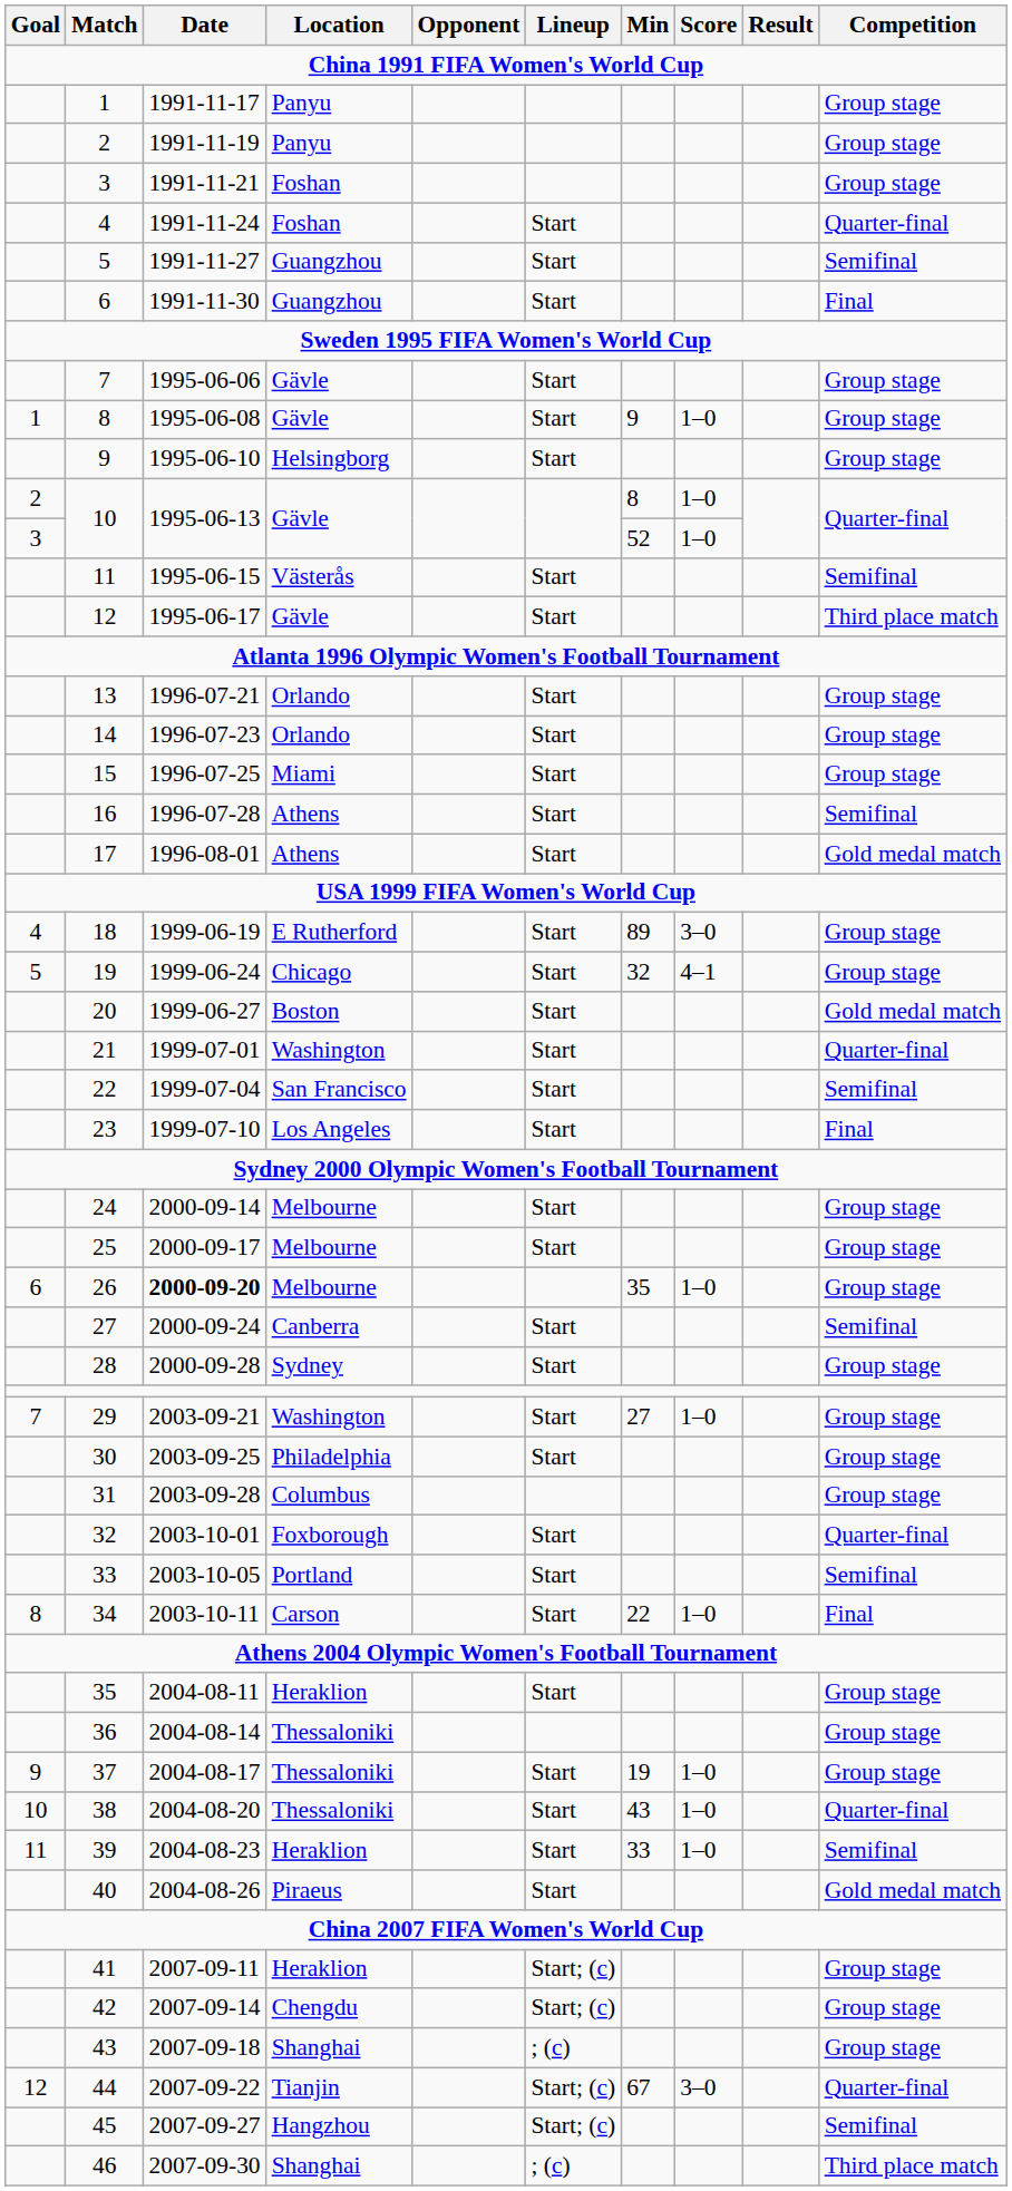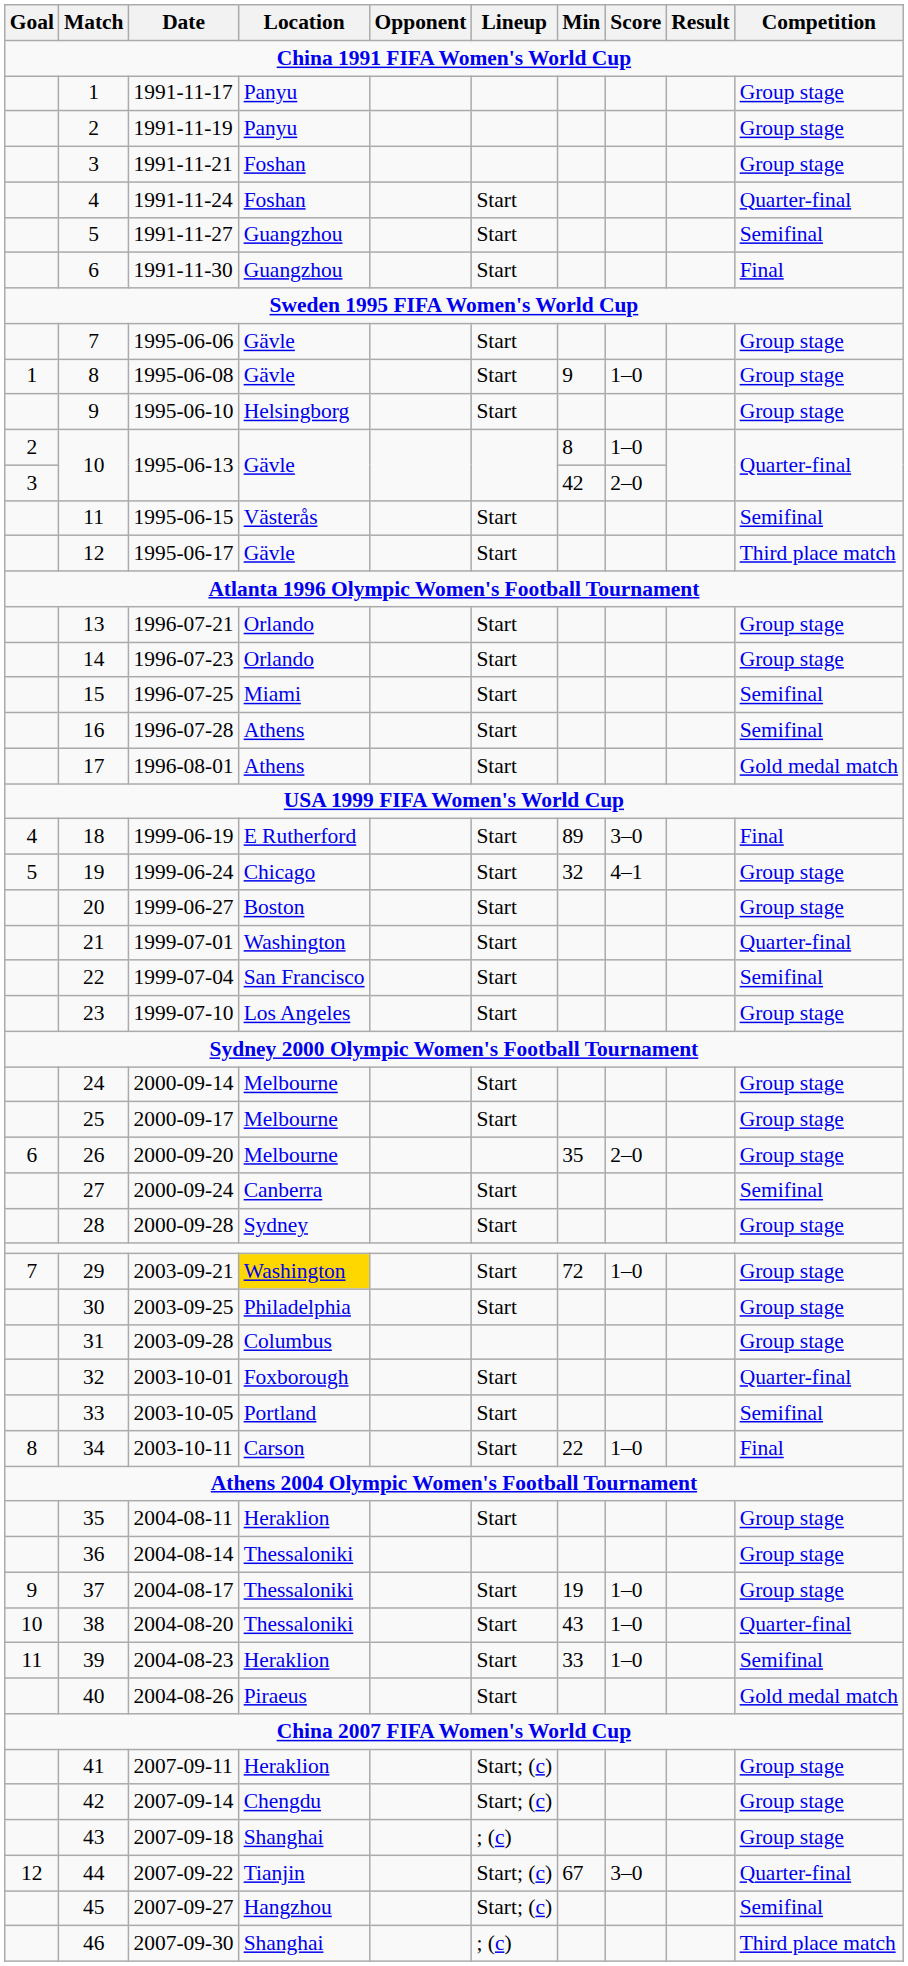3 / 10 | Min: 52 -> 42
3 / 10 | Score: 1–0 -> 2–0
15 | Competition: Group stage -> Semifinal
18 | Competition: Group stage -> Final
20 | Competition: Gold medal match -> Group stage
23 | Competition: Final -> Group stage
26 | Date: bold -> normal
26 | Score: 1–0 -> 2–0
29 | Location: no background -> gold background
29 | Min: 27 -> 72
